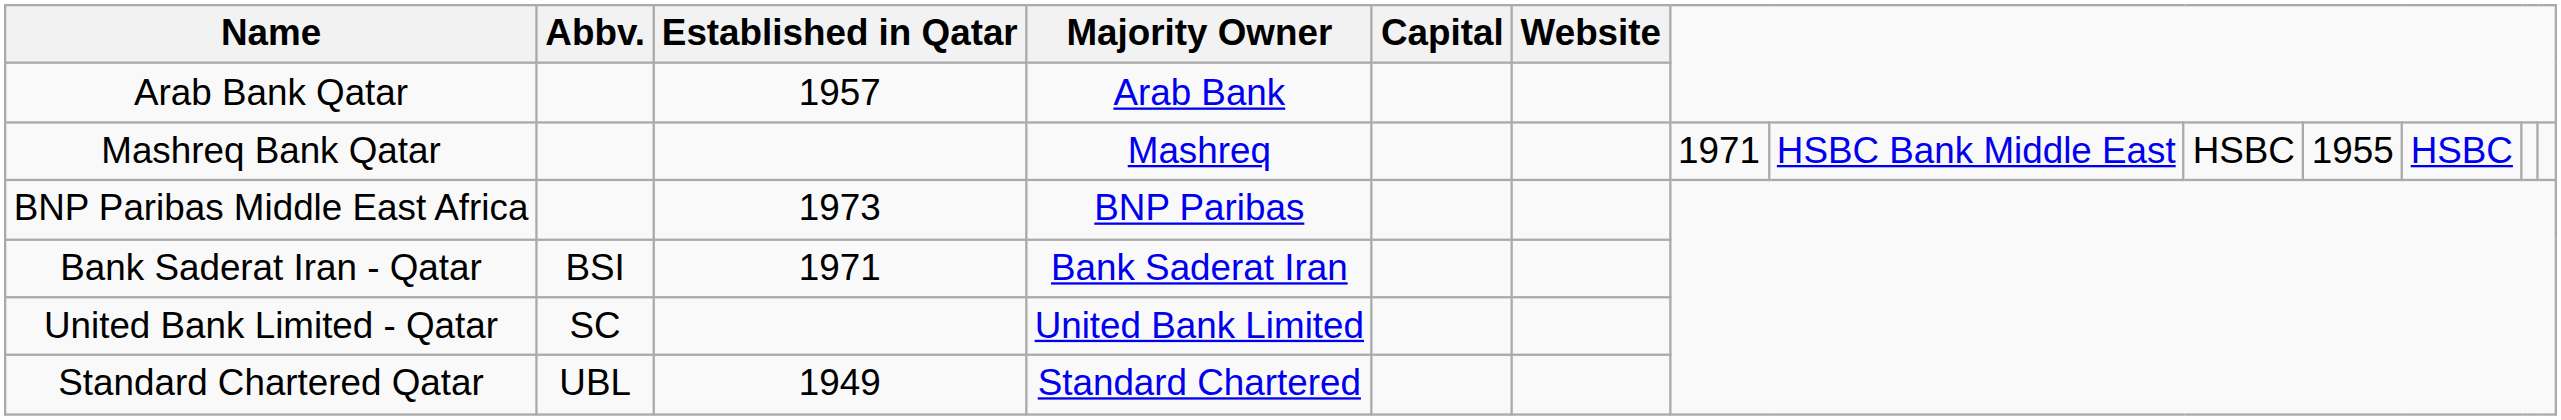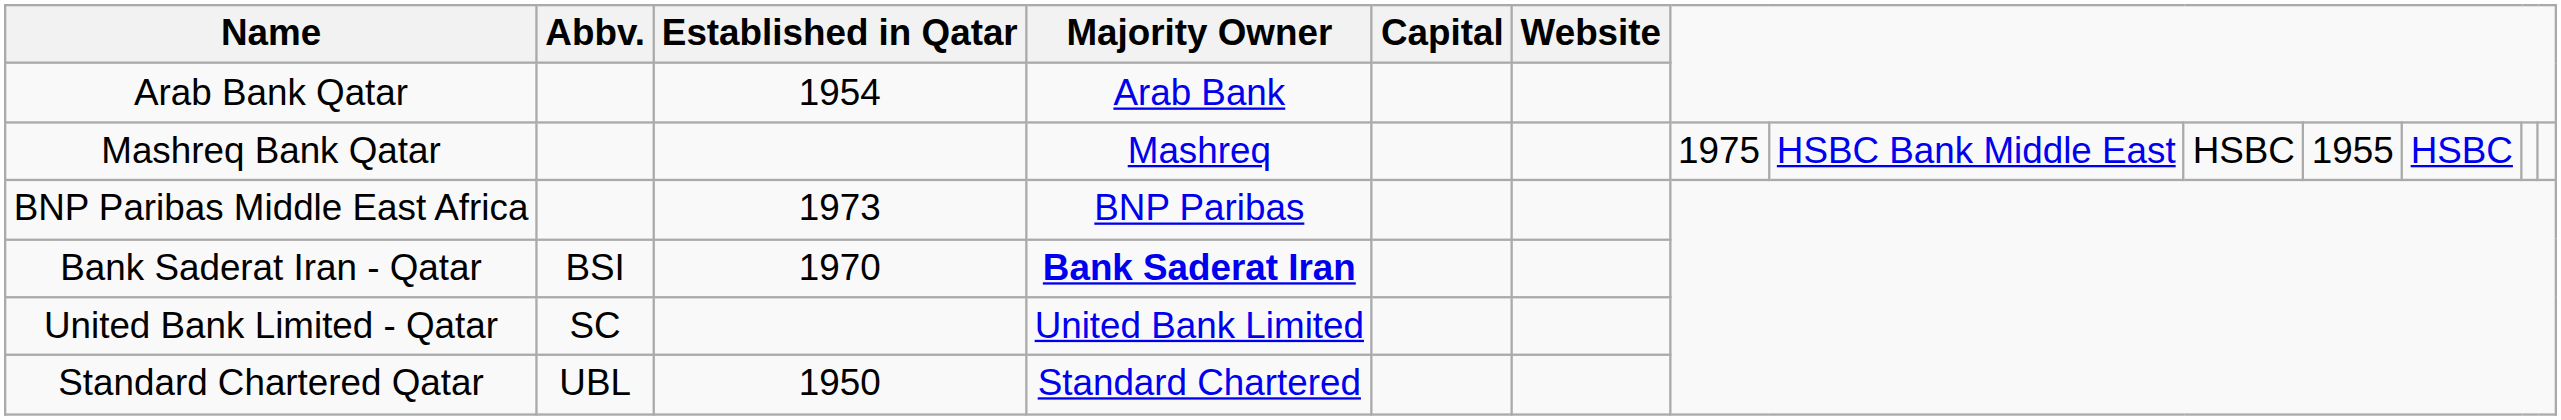Arab Bank Qatar | Established in Qatar: 1957 -> 1954
Mashreq Bank Qatar | column 7: 1971 -> 1975
Bank Saderat Iran - Qatar | Established in Qatar: 1971 -> 1970
Bank Saderat Iran - Qatar | Majority Owner: normal -> bold
Standard Chartered Qatar | Established in Qatar: 1949 -> 1950
